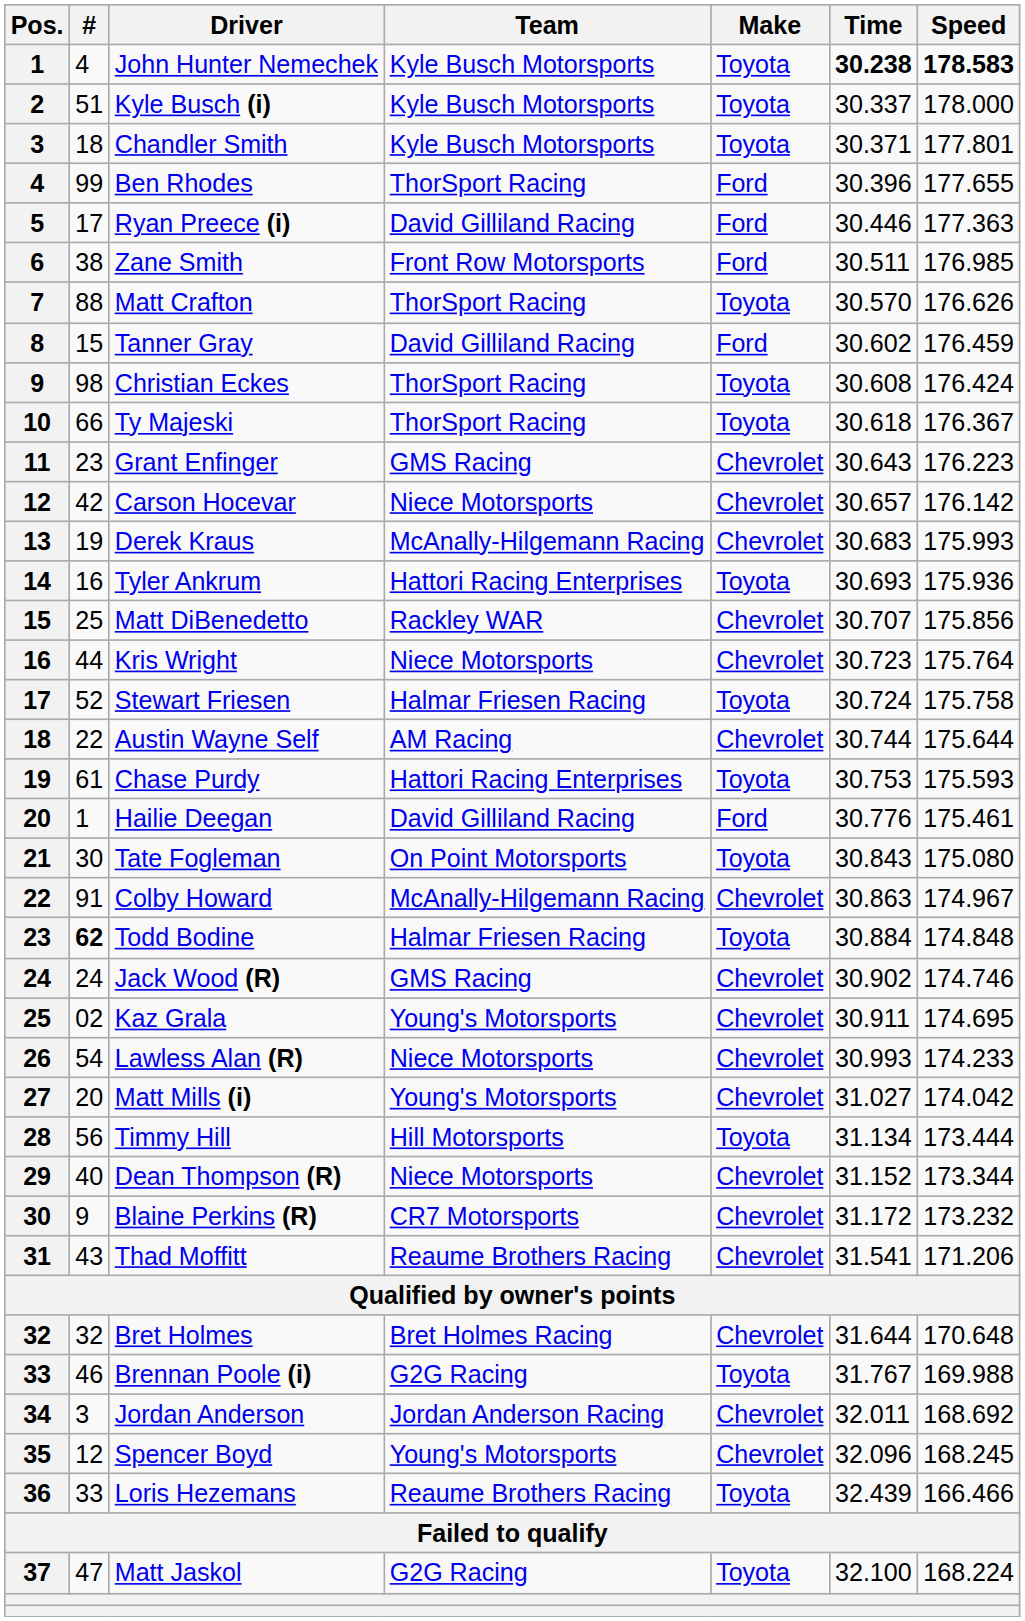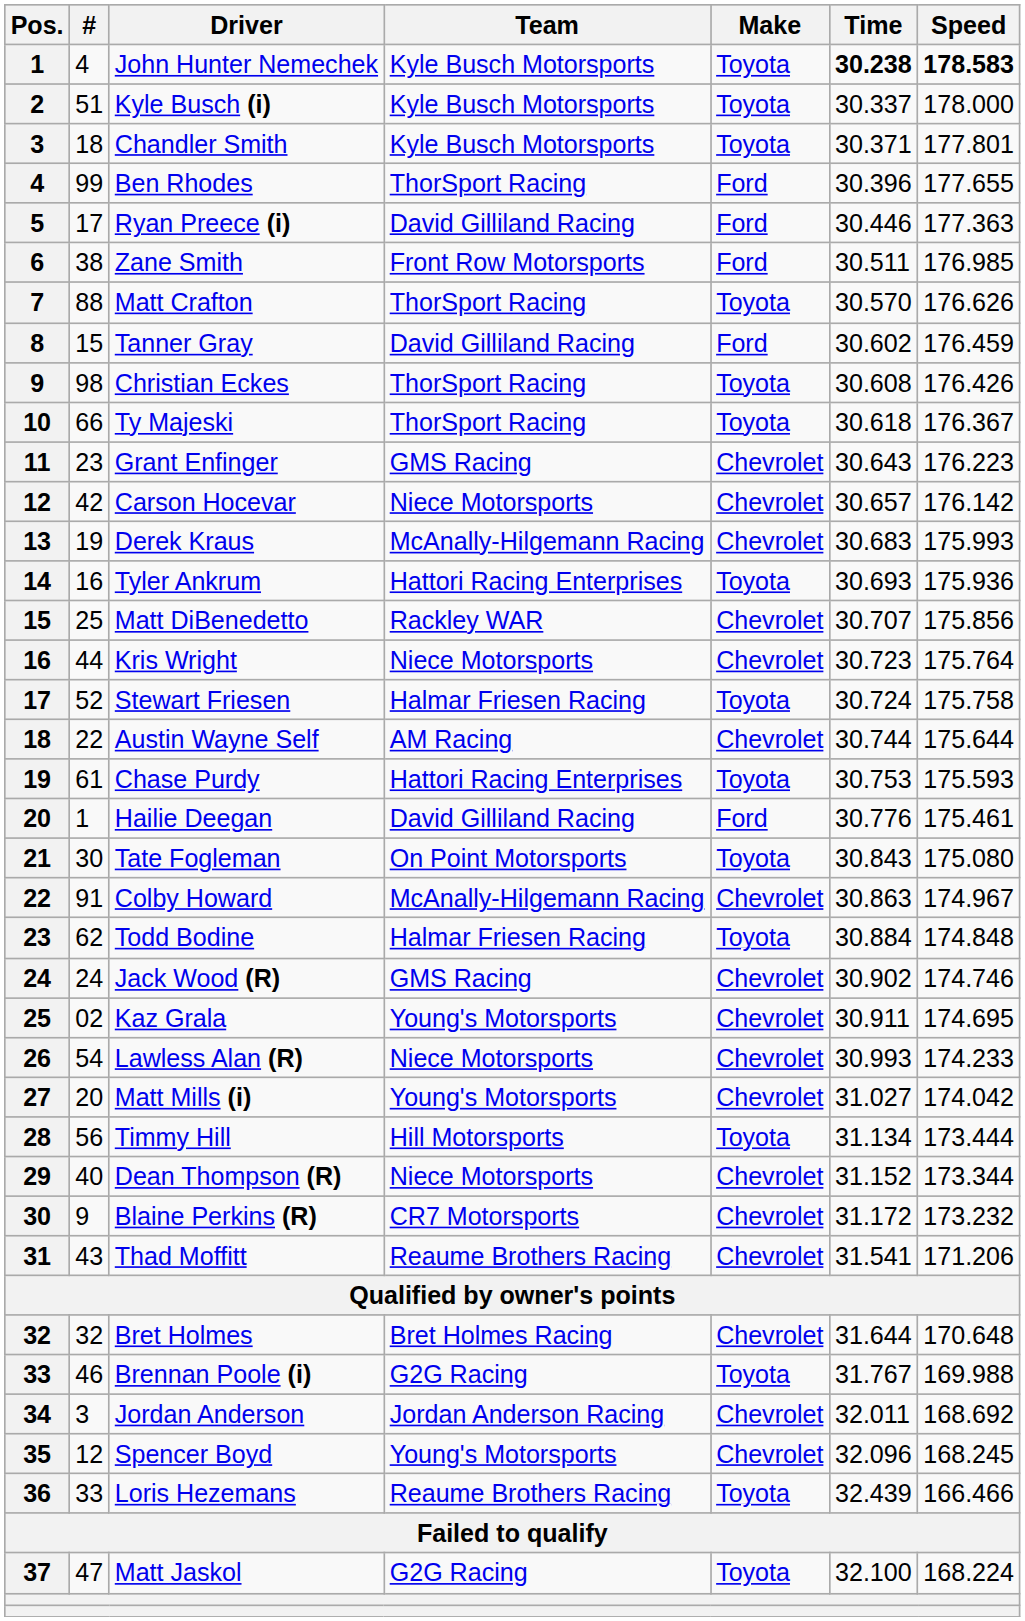Christian Eckes | Speed: 176.424 -> 176.426
Todd Bodine | #: bold -> normal
